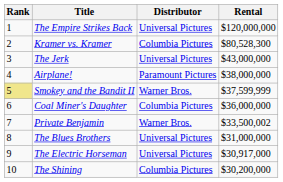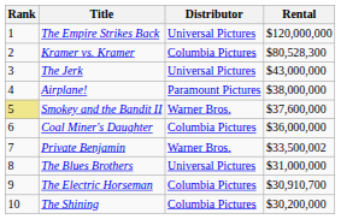Smokey and the Bandit II | Rental: $37,599,999 -> $37,600,000
The Electric Horseman | Distributor: Universal Pictures -> Columbia Pictures
The Electric Horseman | Rental: $30,917,000 -> $30,910,700
